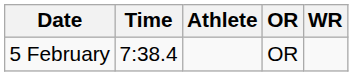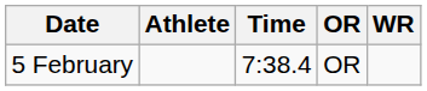columns swapped: Athlete <-> Time
